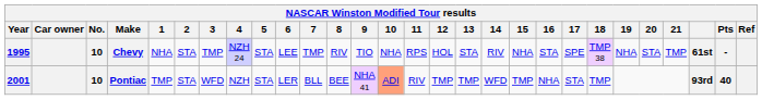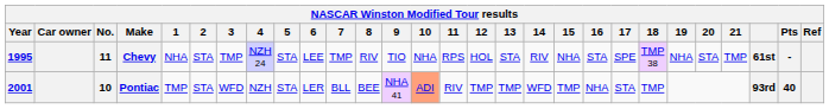Chevy | No.: 10 -> 11
